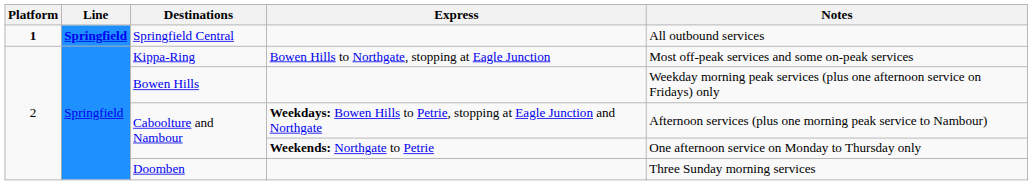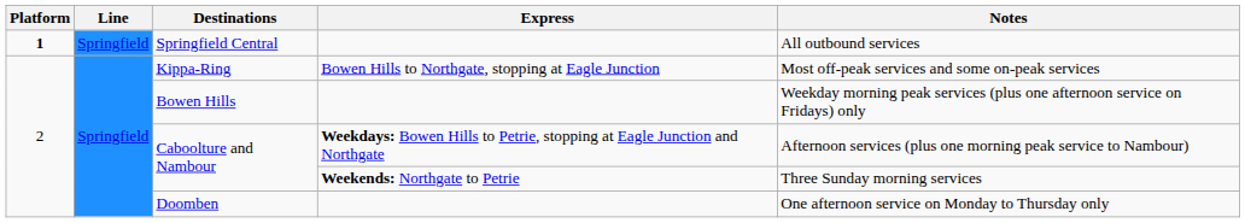Springfield Central | Line: bold -> normal
Caboolture and Nambour / Weekends: Northgate to Petrie | Notes: One afternoon service on Monday to Thursday only -> Three Sunday morning services
Doomben | Notes: Three Sunday morning services -> One afternoon service on Monday to Thursday only
